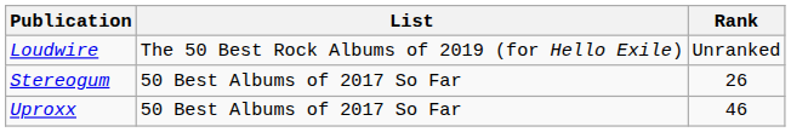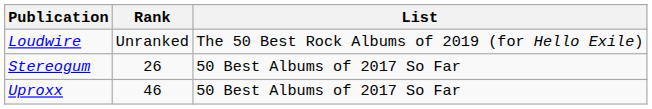columns swapped: Rank <-> List
